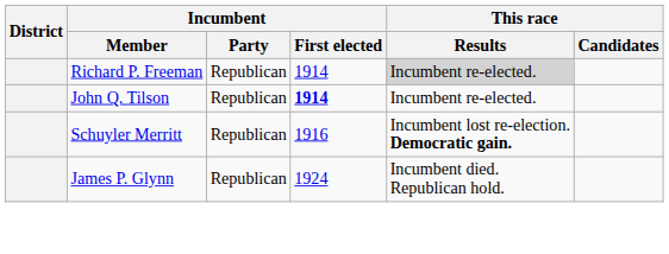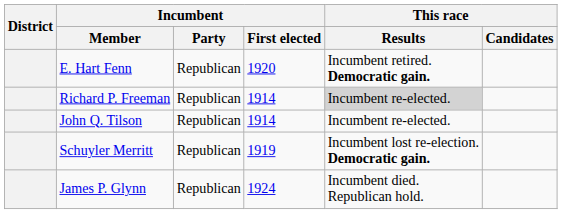+ row: E. Hart Fenn | Republican | 1920 | Incumbent retired. Democratic gain.
John Q. Tilson | Incumbent / First elected: bold -> normal
Schuyler Merritt | Incumbent / First elected: 1916 -> 1919
